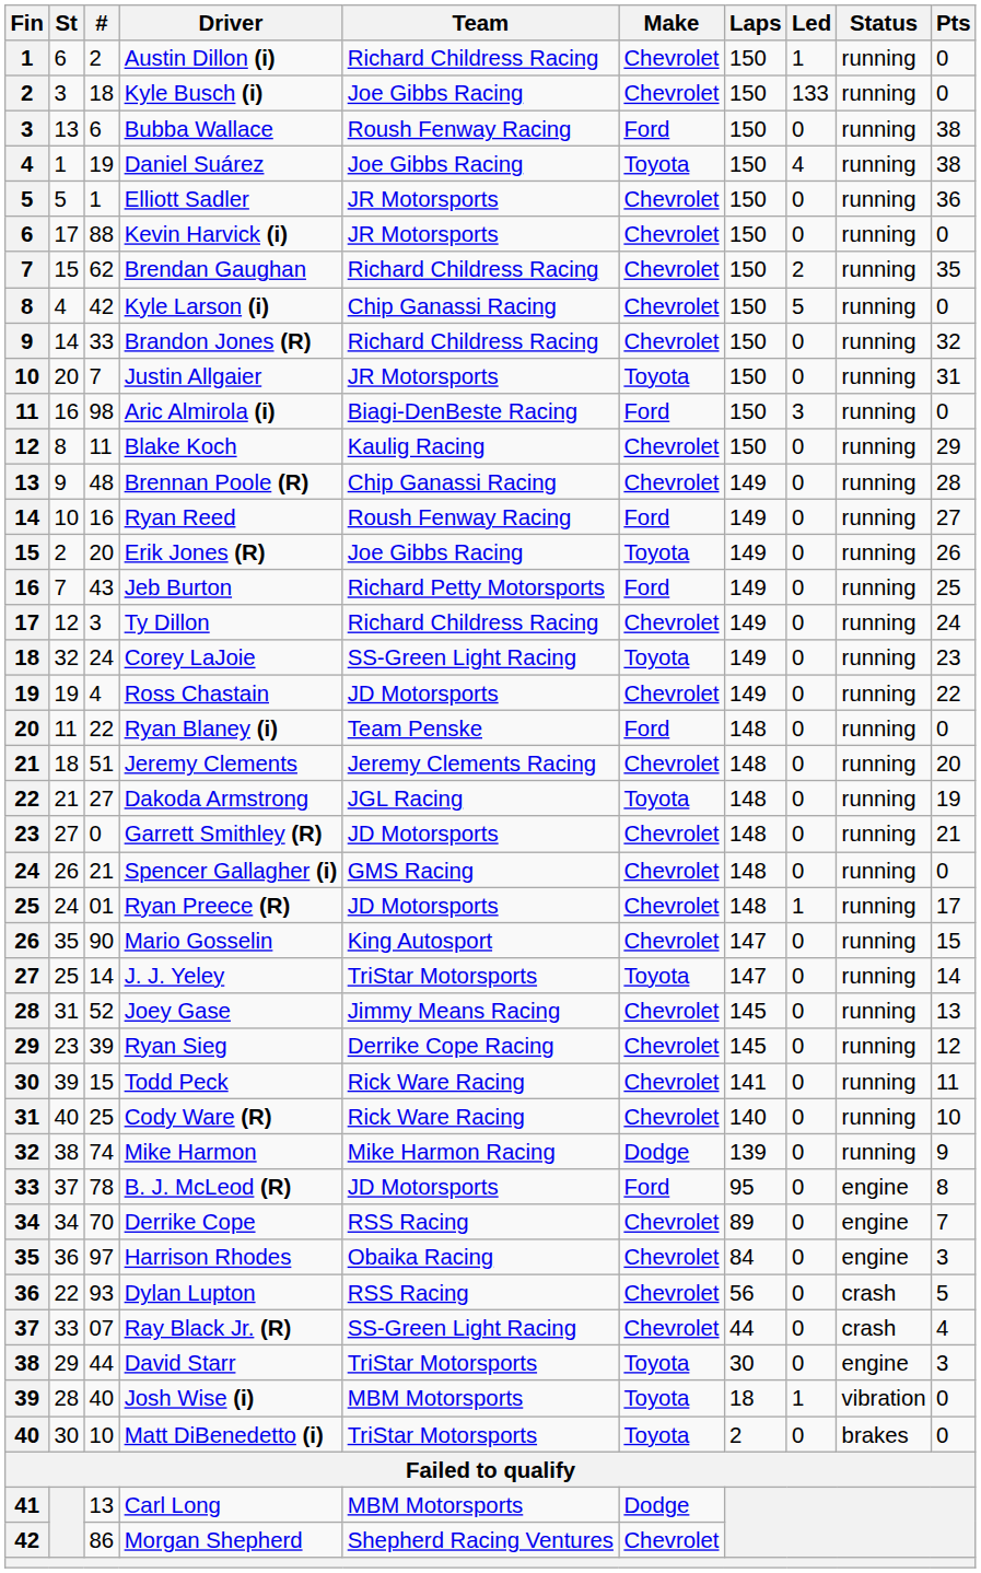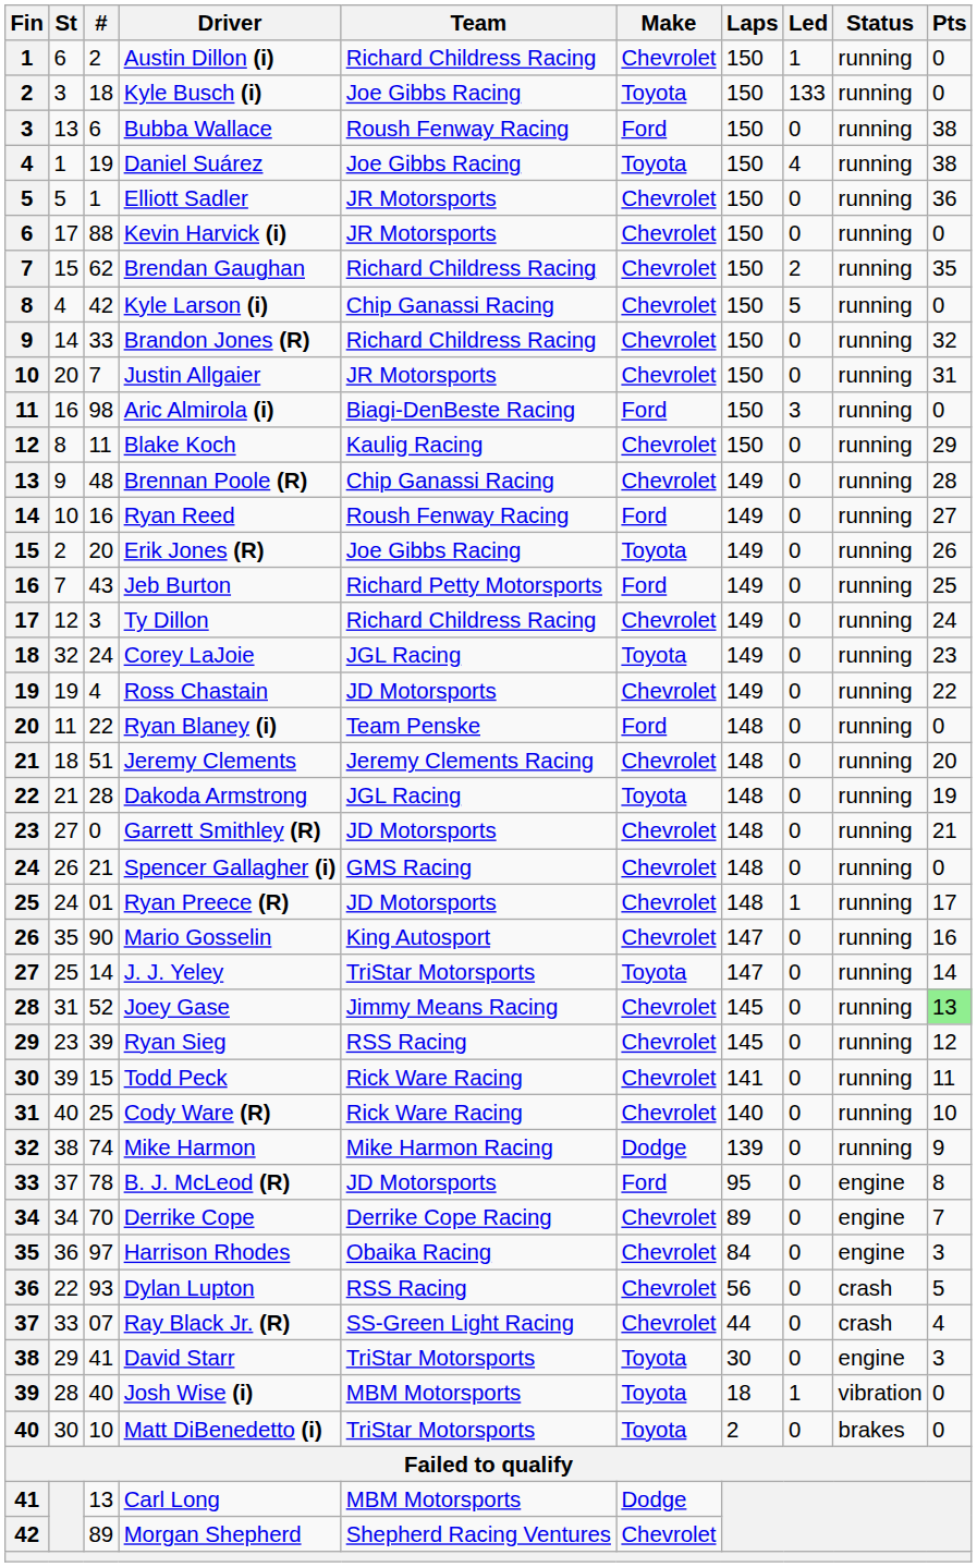Kyle Busch (i) | Make: Chevrolet -> Toyota
Justin Allgaier | Make: Toyota -> Chevrolet
Corey LaJoie | Team: SS-Green Light Racing -> JGL Racing
Dakoda Armstrong | #: 27 -> 28
Mario Gosselin | Pts: 15 -> 16
Joey Gase | Pts: no background -> lightgreen background
Ryan Sieg | Team: Derrike Cope Racing -> RSS Racing
Derrike Cope | Team: RSS Racing -> Derrike Cope Racing
David Starr | #: 44 -> 41
Morgan Shepherd | #: 86 -> 89
